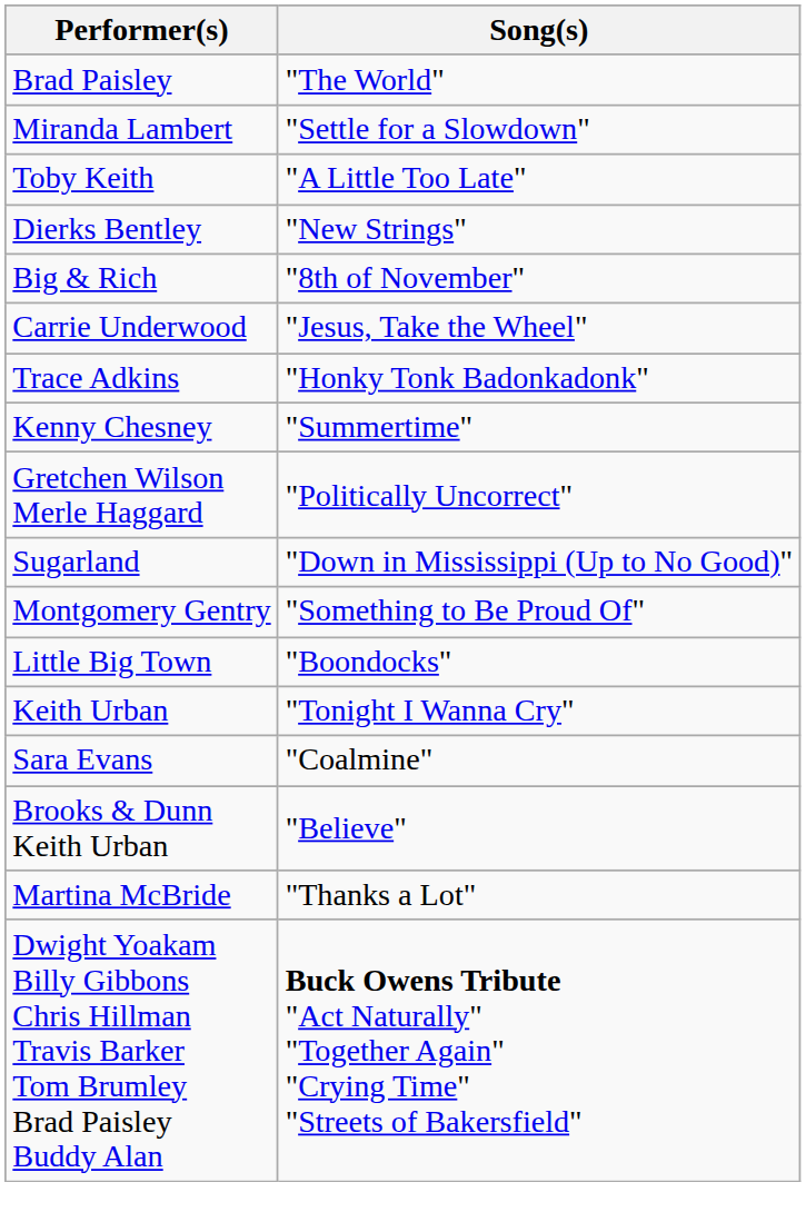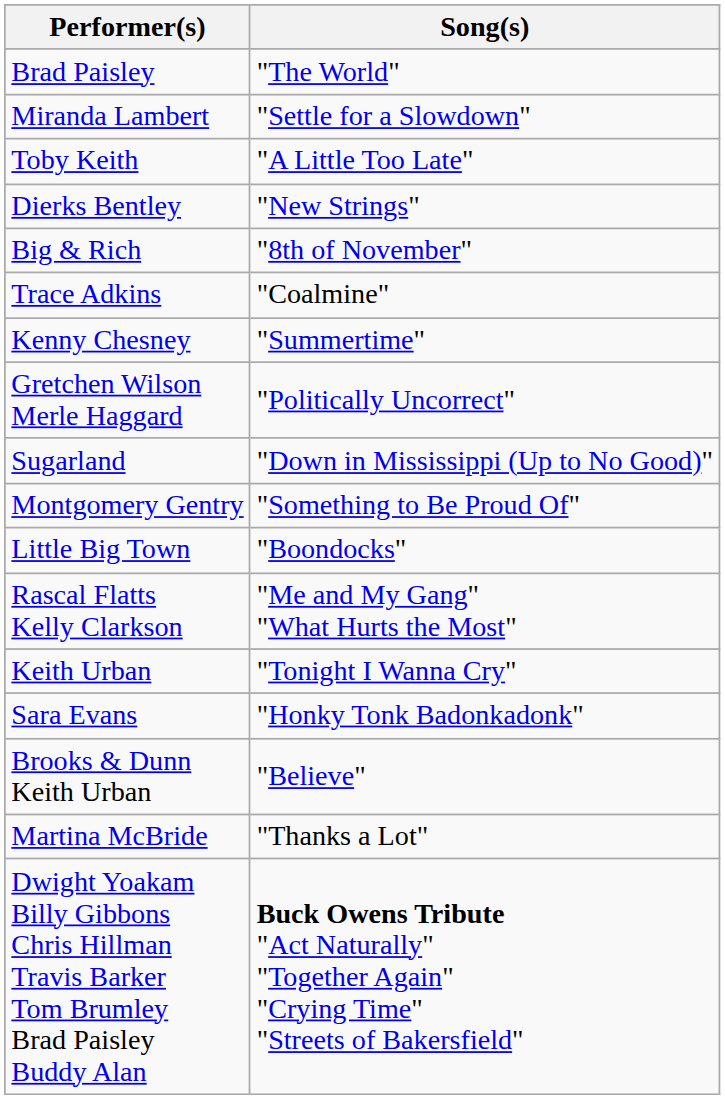- row: Carrie Underwood | "Jesus, Take the Wheel"
Trace Adkins | Song(s): "Honky Tonk Badonkadonk" -> "Coalmine"
+ row: Rascal Flatts Kelly Clarkson | "Me and My Gang" "What Hurts the Most"
Sara Evans | Song(s): "Coalmine" -> "Honky Tonk Badonkadonk"
